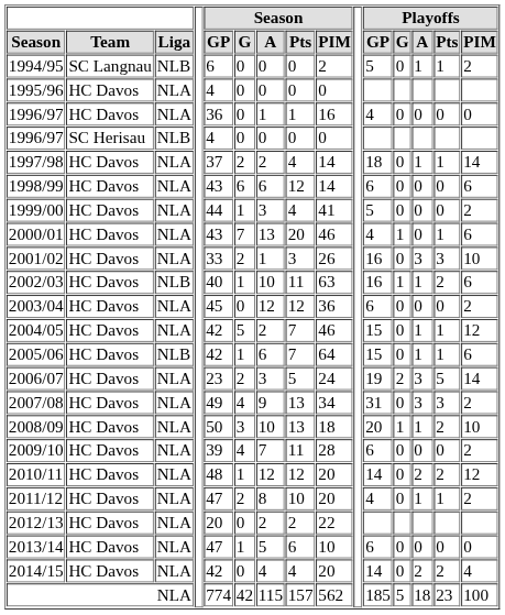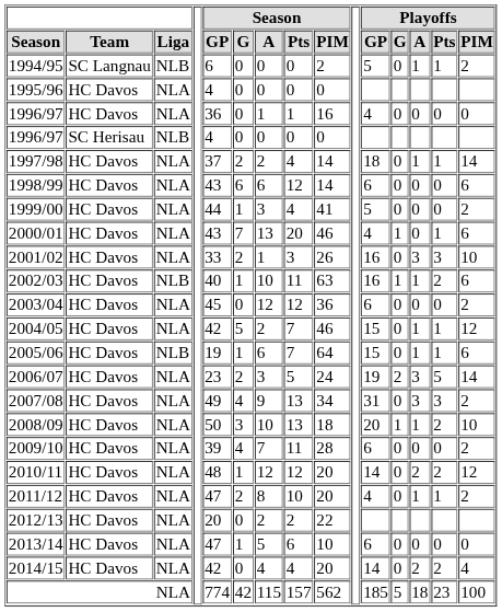2005/06 | Season / GP: 42 -> 19
